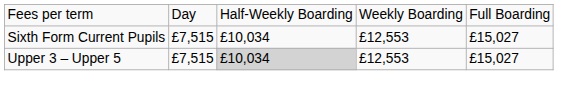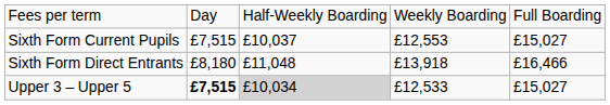Sixth Form Current Pupils | column 3: £10,034 -> £10,037
+ row: Sixth Form Direct Entrants | £8,180 | £11,048 | £13,918 | £16,466
Upper 3 – Upper 5 | column 2: normal -> bold
Upper 3 – Upper 5 | column 4: £12,553 -> £12,533
